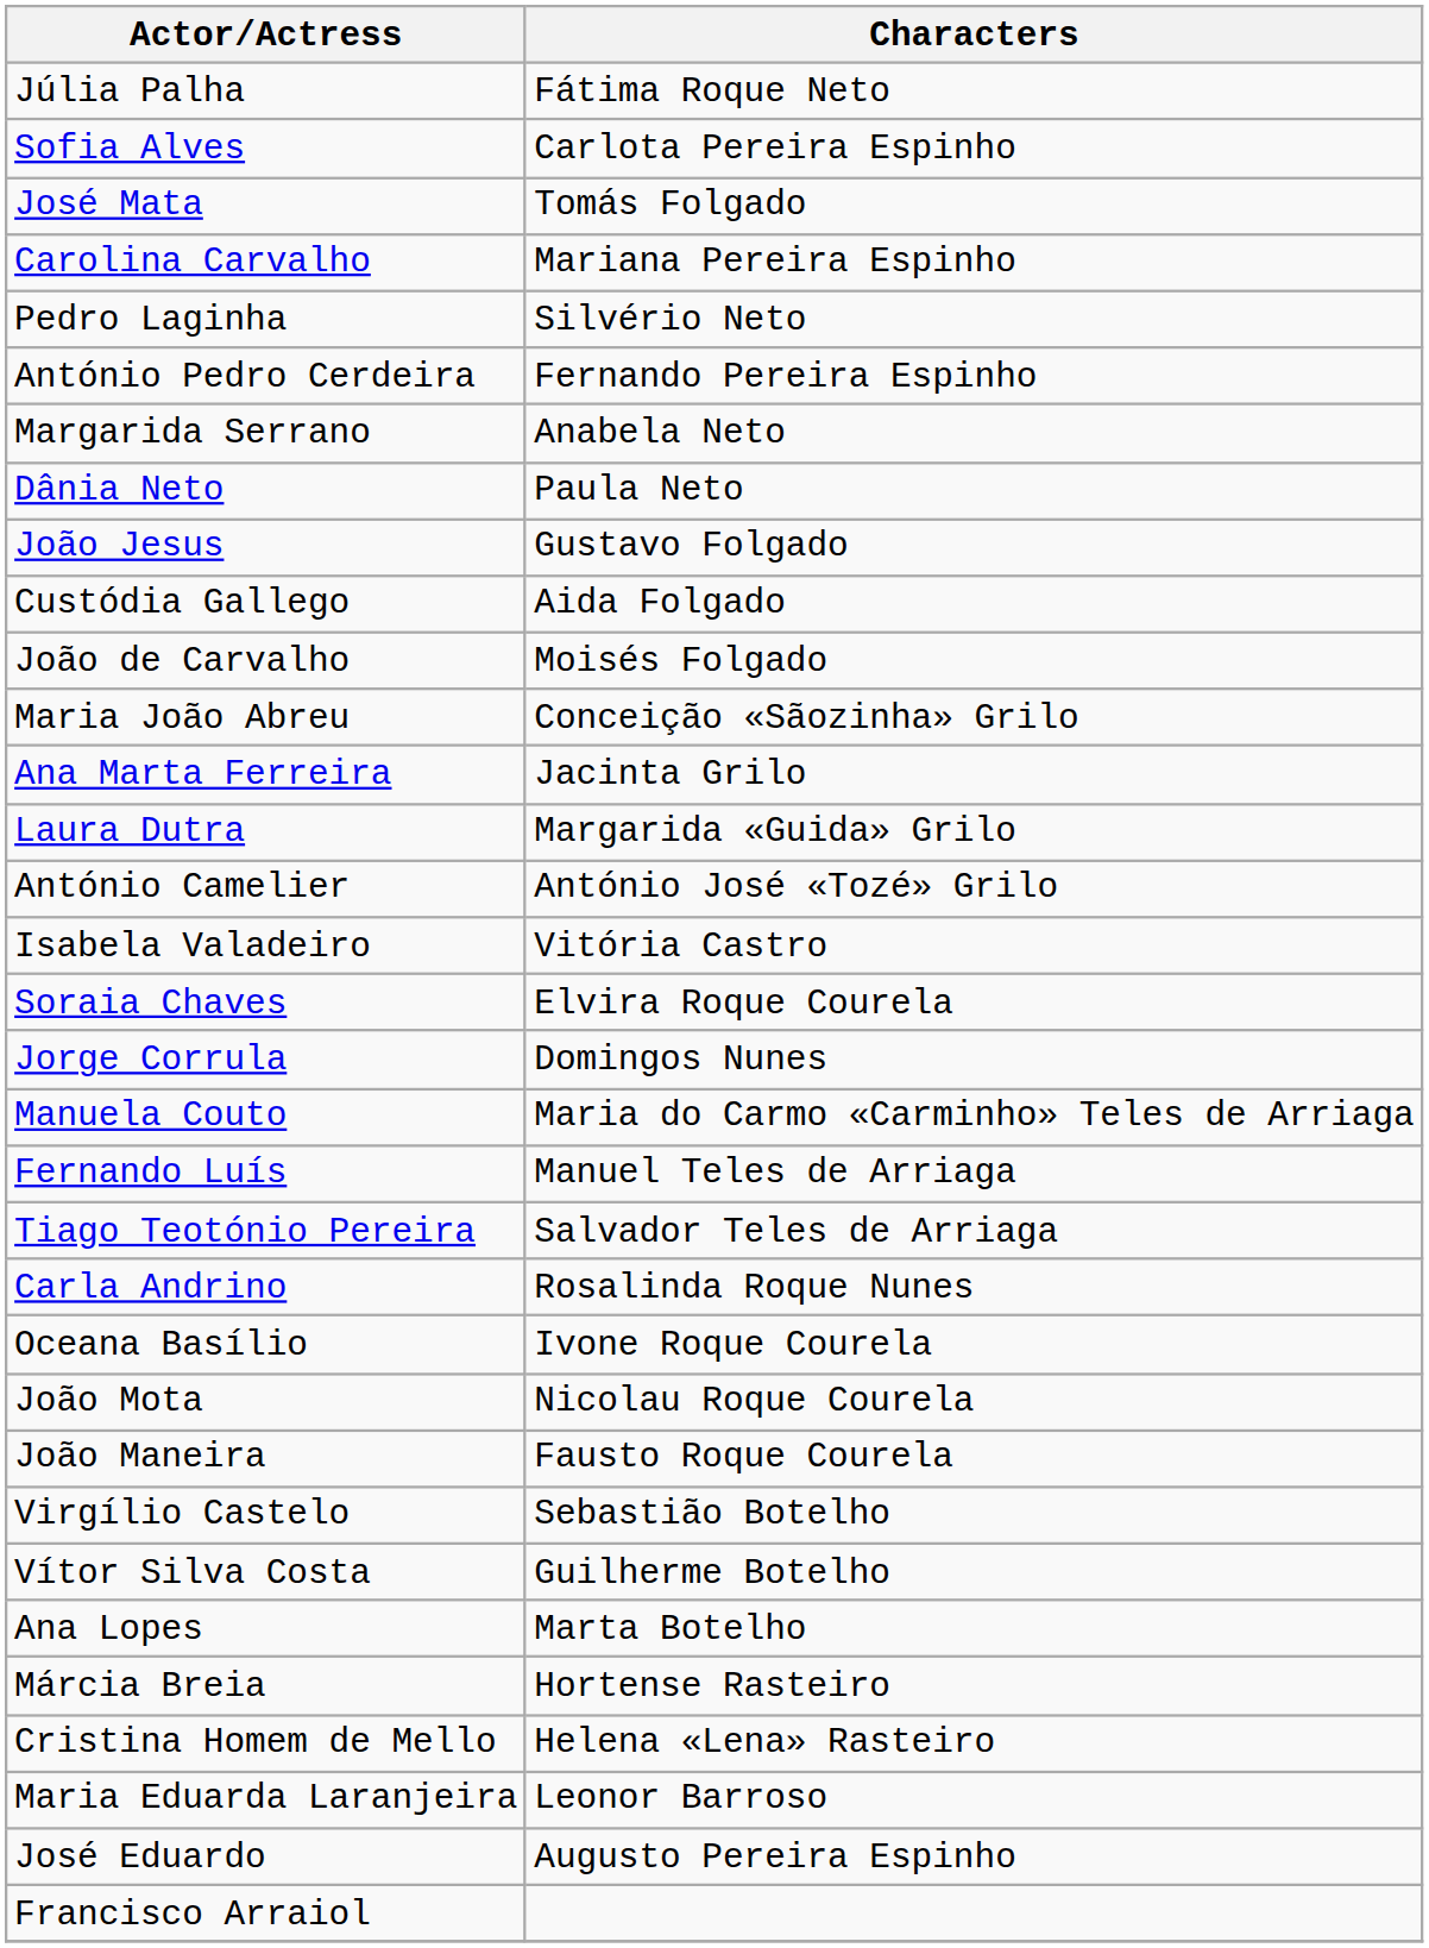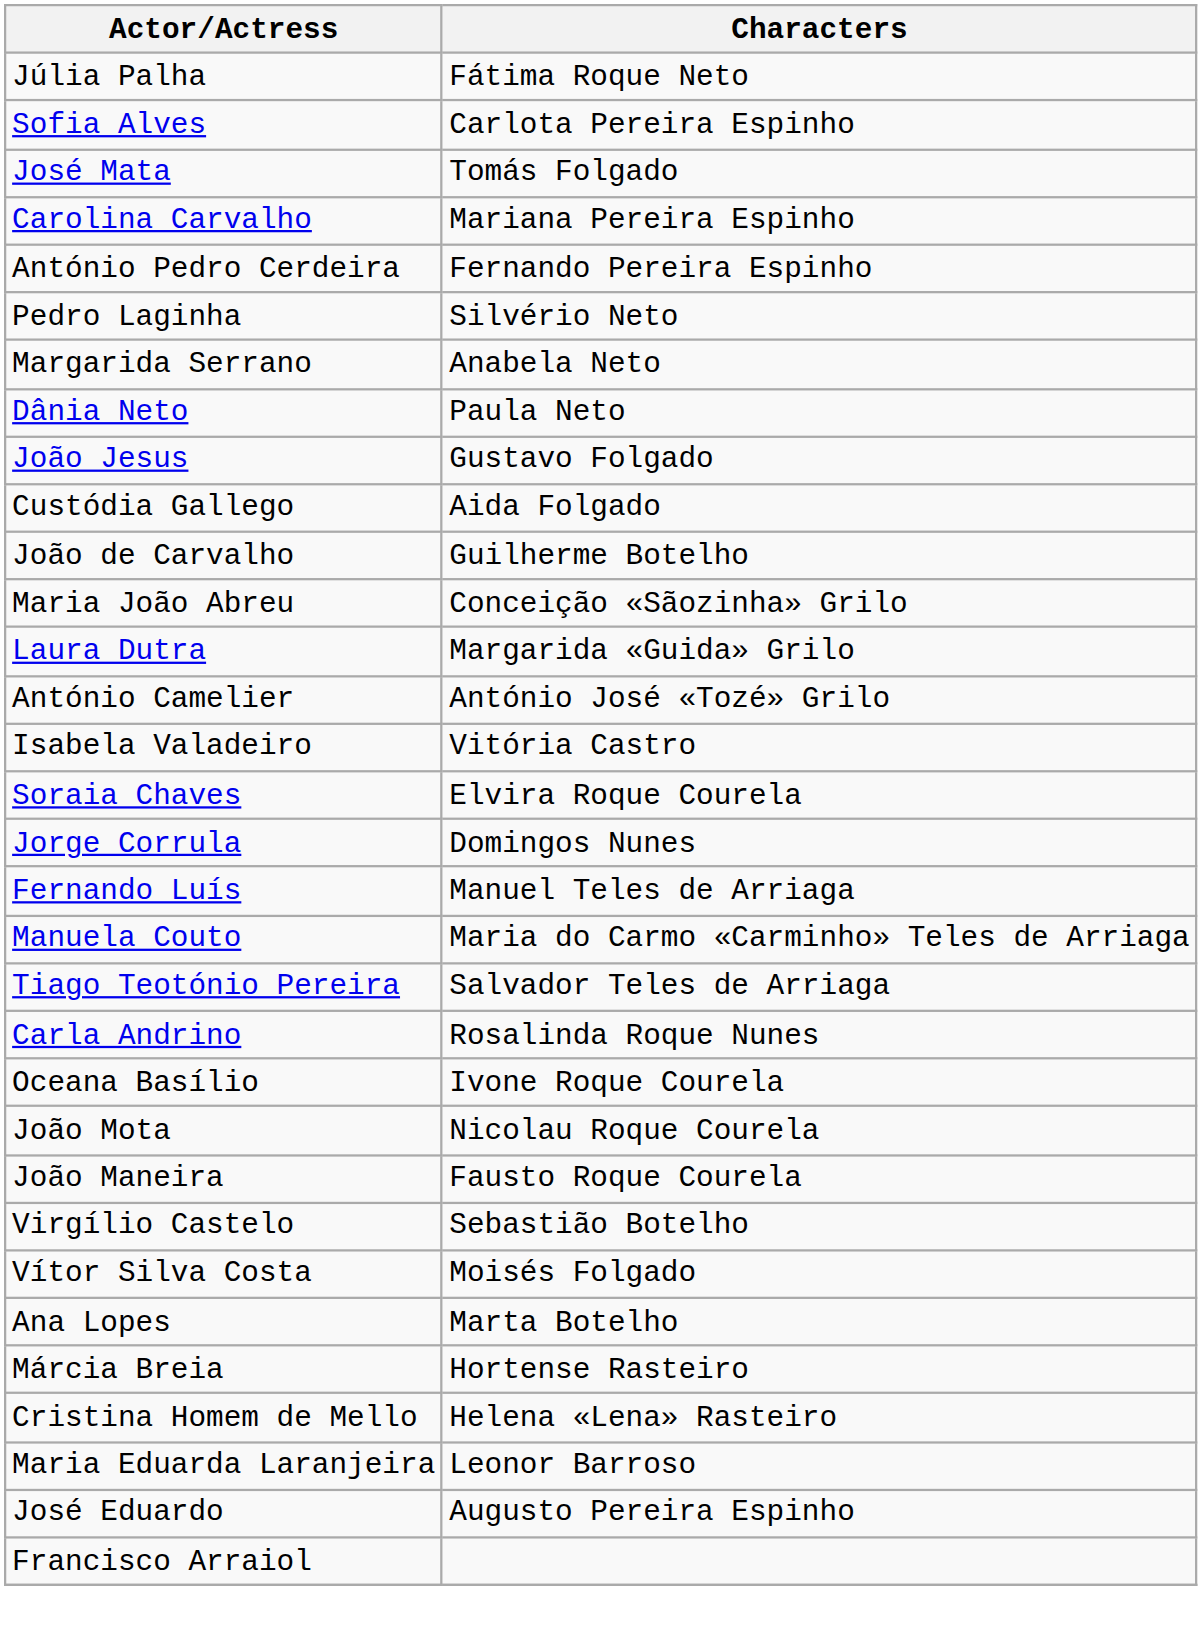rows swapped: António Pedro Cerdeira <-> Pedro Laginha
João de Carvalho | Characters: Moisés Folgado -> Guilherme Botelho
- row: Ana Marta Ferreira | Jacinta Grilo
rows swapped: Manuela Couto <-> Fernando Luís
Vítor Silva Costa | Characters: Guilherme Botelho -> Moisés Folgado
